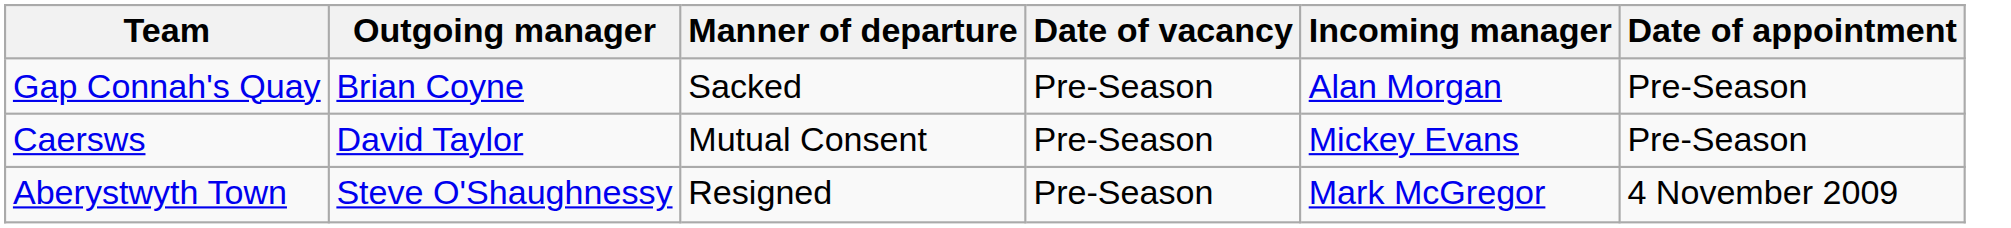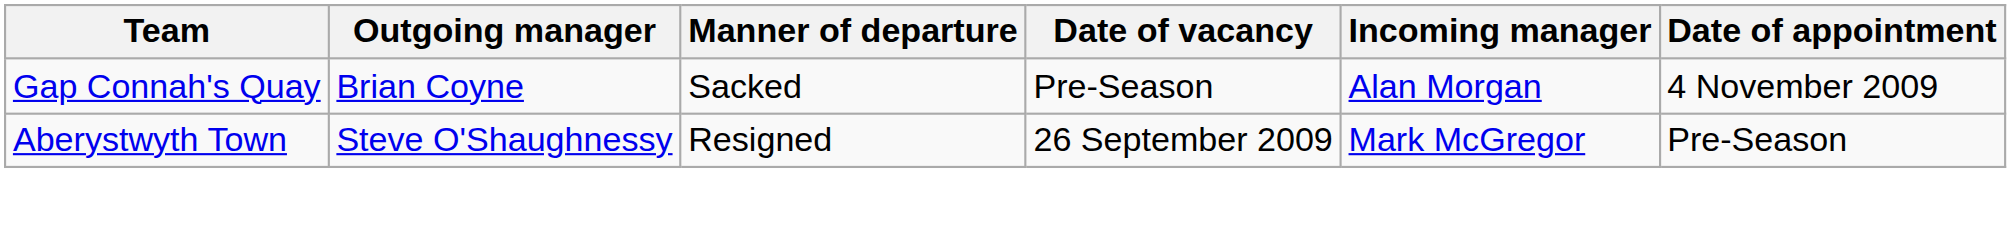Gap Connah's Quay | Date of appointment: Pre-Season -> 4 November 2009
- row: Caersws | David Taylor | Mutual Consent | Pre-Season | Mickey Evans | Pre-Season
Aberystwyth Town | Date of vacancy: Pre-Season -> 26 September 2009
Aberystwyth Town | Date of appointment: 4 November 2009 -> Pre-Season
